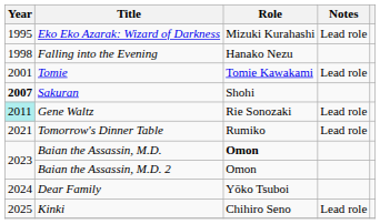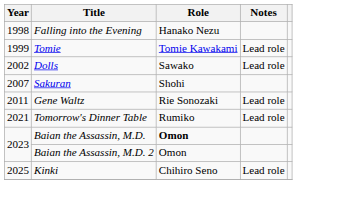- row: 1995 | Eko Eko Azarak: Wizard of Darkness | Mizuki Kurahashi | Lead role
Tomie | Year: 2001 -> 1999
+ row: 2002 | Dolls | Sawako | Lead role
Sakuran | Year: bold -> normal
Gene Waltz | Year: paleturquoise background -> no background
- row: 2024 | Dear Family | Yōko Tsuboi
